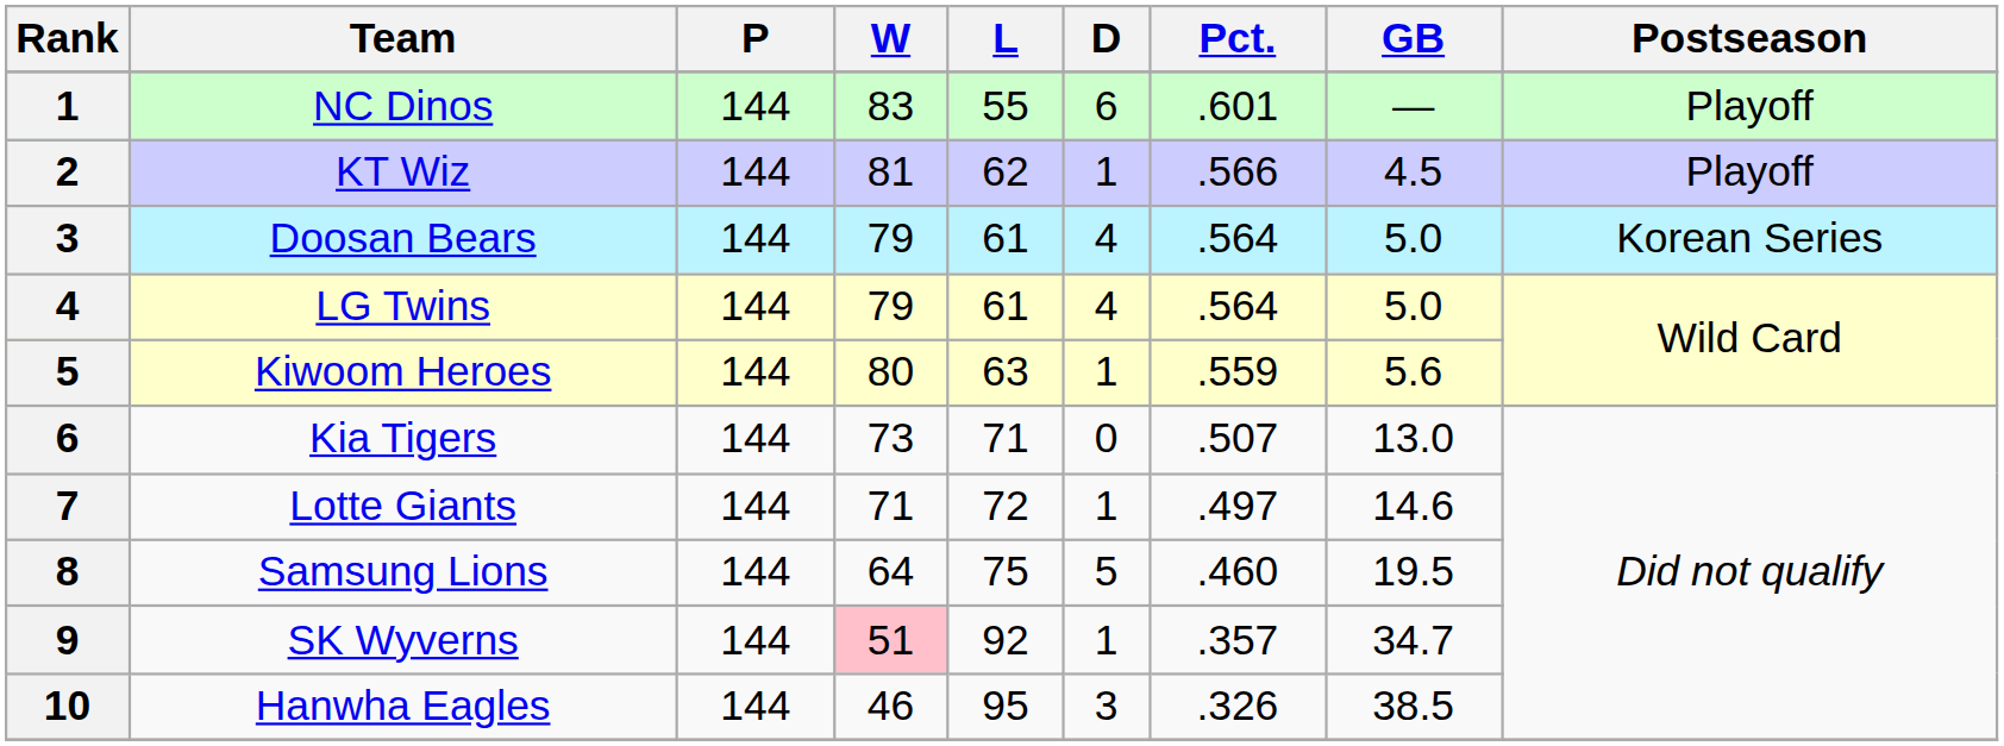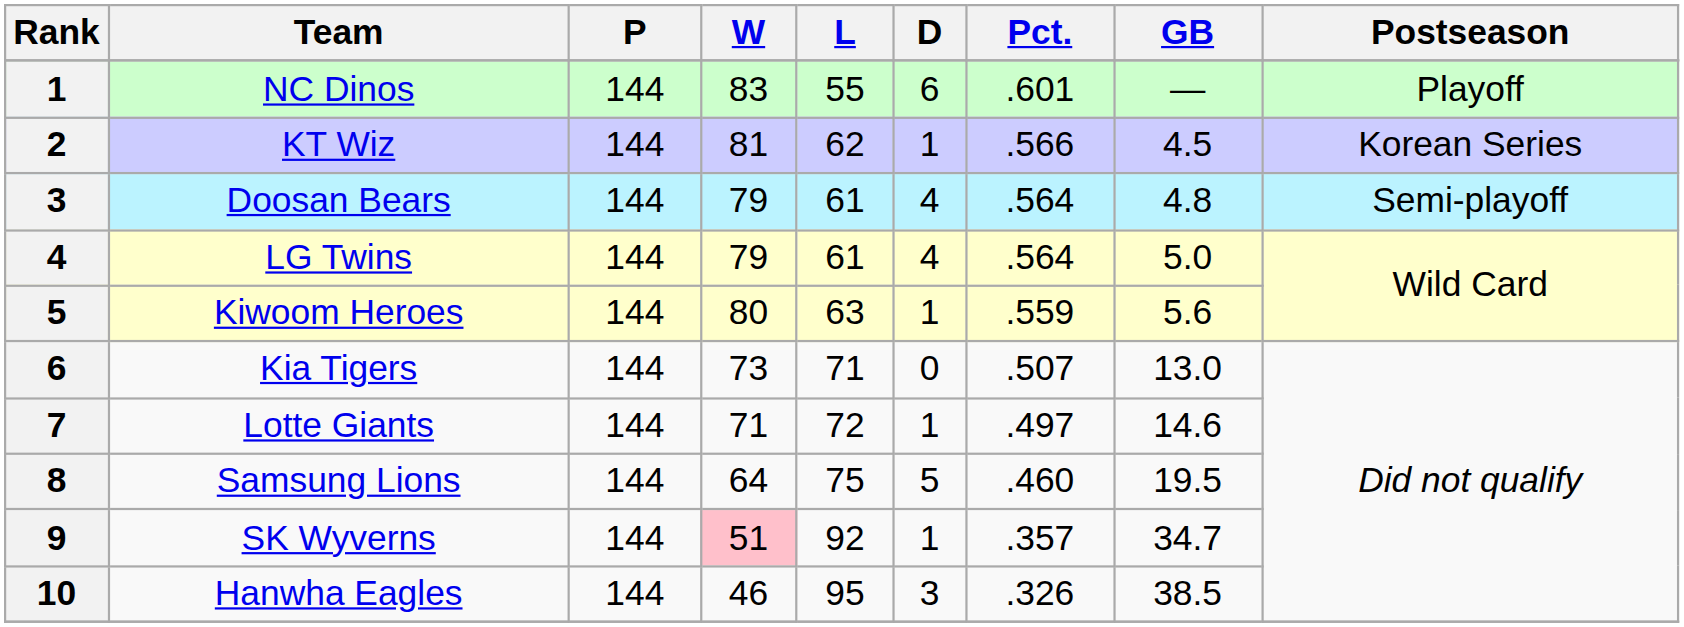KT Wiz | Postseason: Playoff -> Korean Series
Doosan Bears | GB: 5.0 -> 4.8
Doosan Bears | Postseason: Korean Series -> Semi-playoff
